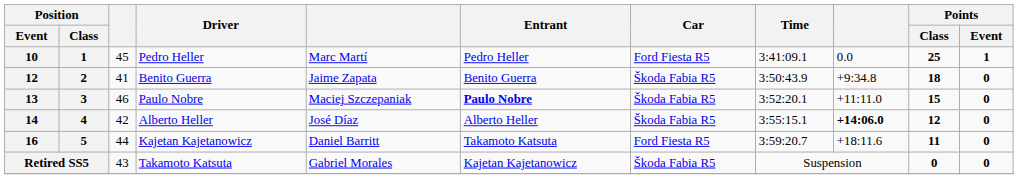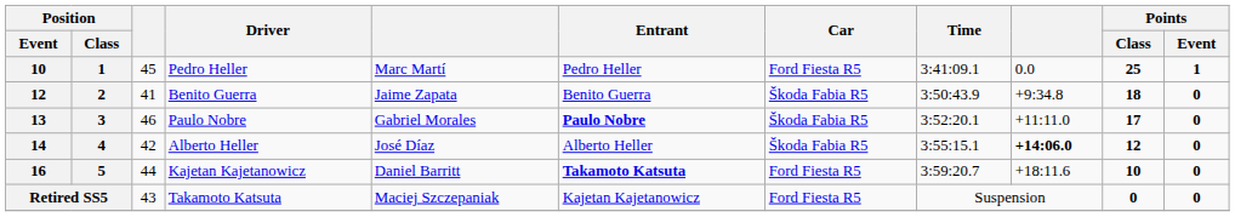13 | column 5: Maciej Szczepaniak -> Gabriel Morales
13 | Points / Class: 15 -> 17
16 | Entrant: normal -> bold
16 | Points / Class: 11 -> 10
Retired SS5 | column 5: Gabriel Morales -> Maciej Szczepaniak
Retired SS5 | Car: Škoda Fabia R5 -> Ford Fiesta R5
